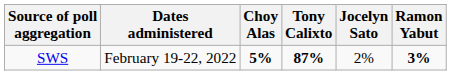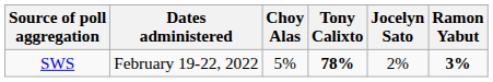SWS | Choy Alas: bold -> normal
SWS | Tony Calixto: 87% -> 78%
